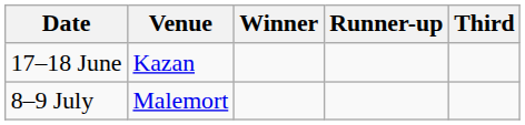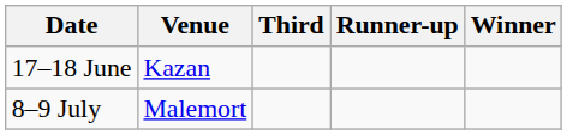columns swapped: Winner <-> Third
